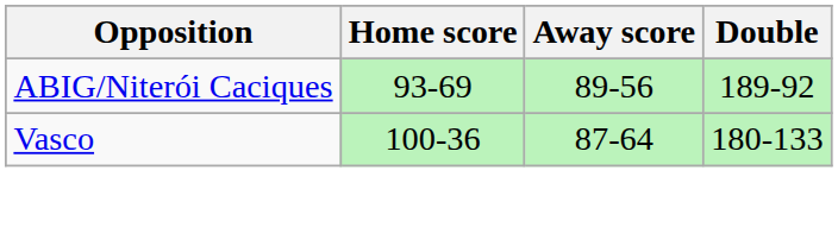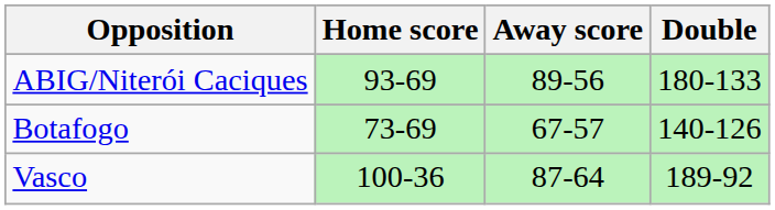ABIG/Niterói Caciques | Double: 189-92 -> 180-133
+ row: Botafogo | 73-69 | 67-57 | 140-126
Vasco | Double: 180-133 -> 189-92
